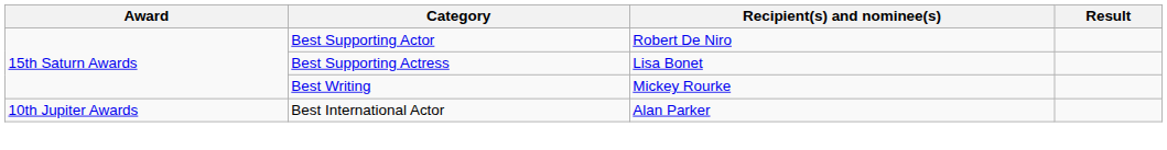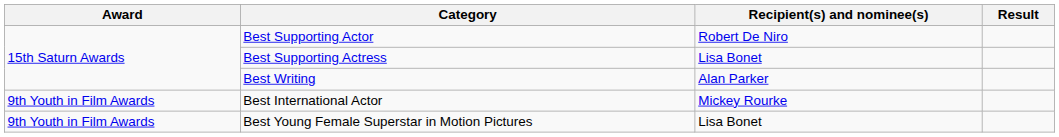Best Writing | Recipient(s) and nominee(s): Mickey Rourke -> Alan Parker
Best International Actor | Award: 10th Jupiter Awards -> 9th Youth in Film Awards
Best International Actor | Recipient(s) and nominee(s): Alan Parker -> Mickey Rourke
+ row: 9th Youth in Film Awards | Best Young Female Superstar in Motion Pictures | Lisa Bonet
